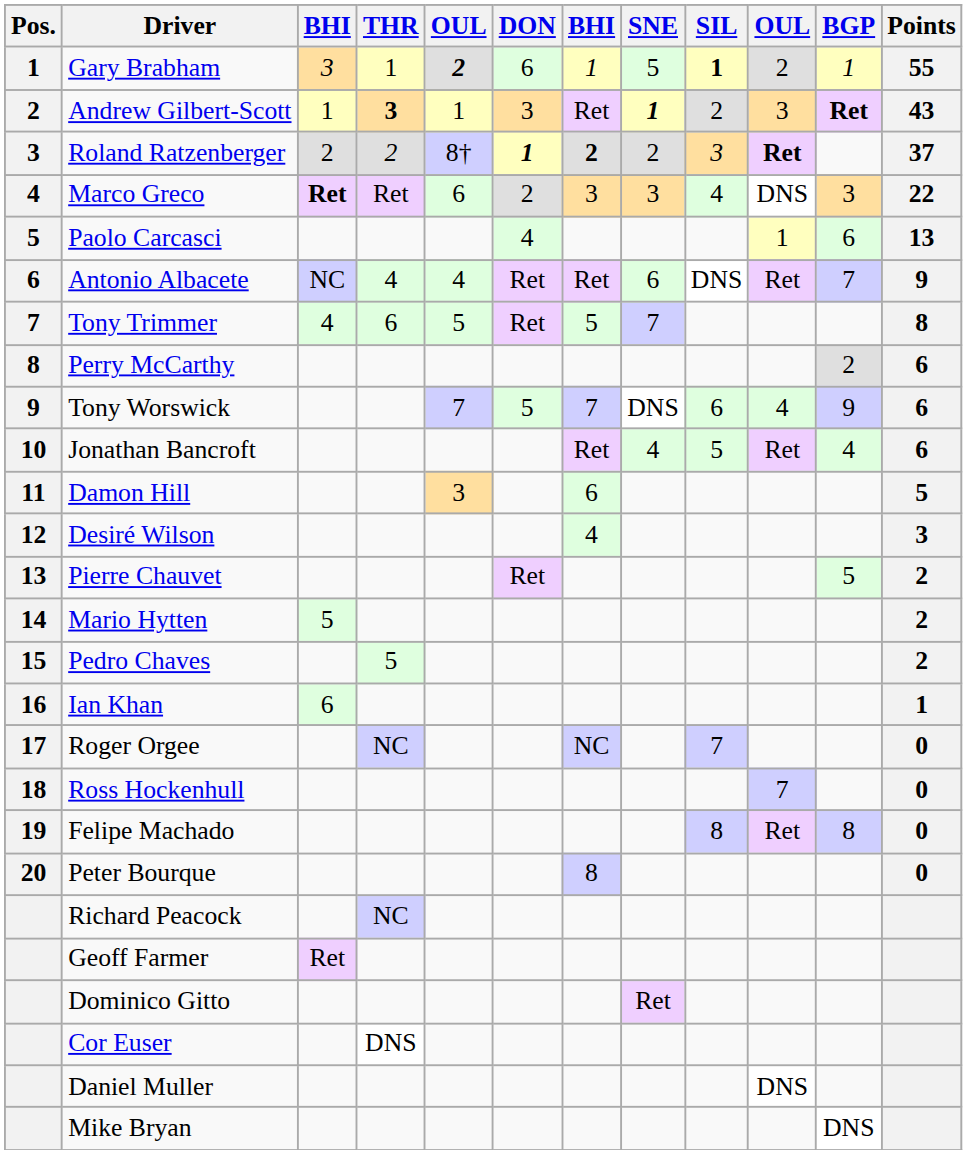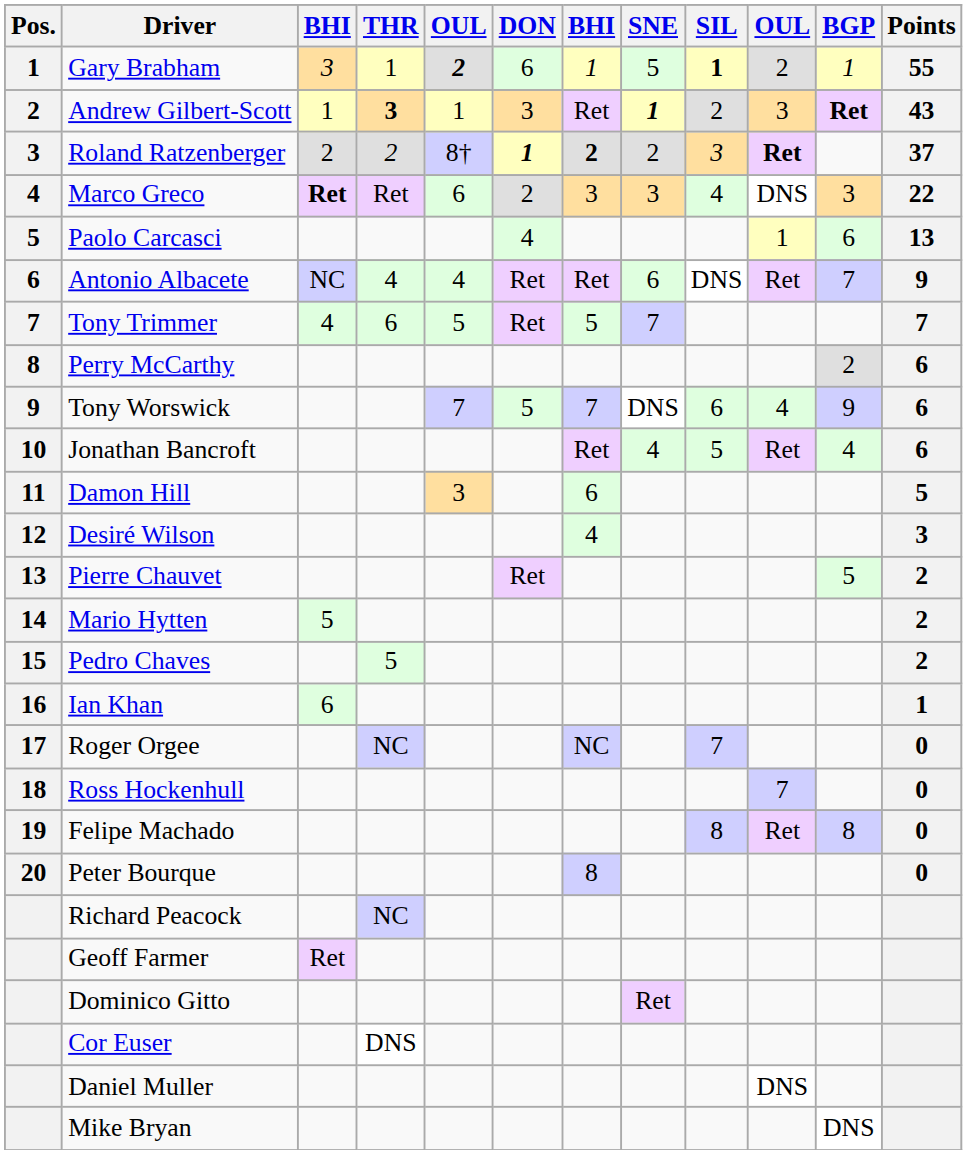Tony Trimmer | Points: 8 -> 7
